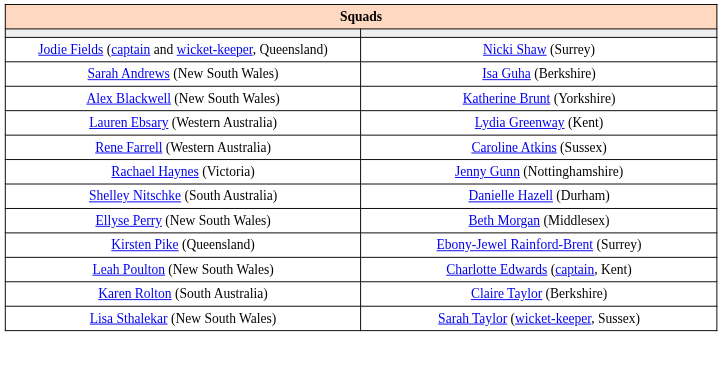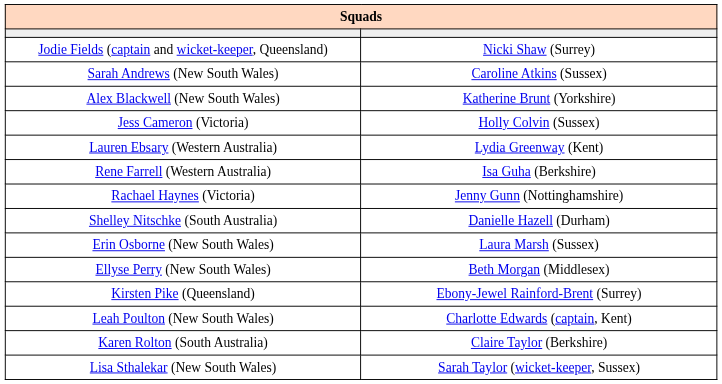Sarah Andrews (New South Wales) | column 2: Isa Guha (Berkshire) -> Caroline Atkins (Sussex)
+ row: Jess Cameron (Victoria) | Holly Colvin (Sussex)
Rene Farrell (Western Australia) | column 2: Caroline Atkins (Sussex) -> Isa Guha (Berkshire)
+ row: Erin Osborne (New South Wales) | Laura Marsh (Sussex)
